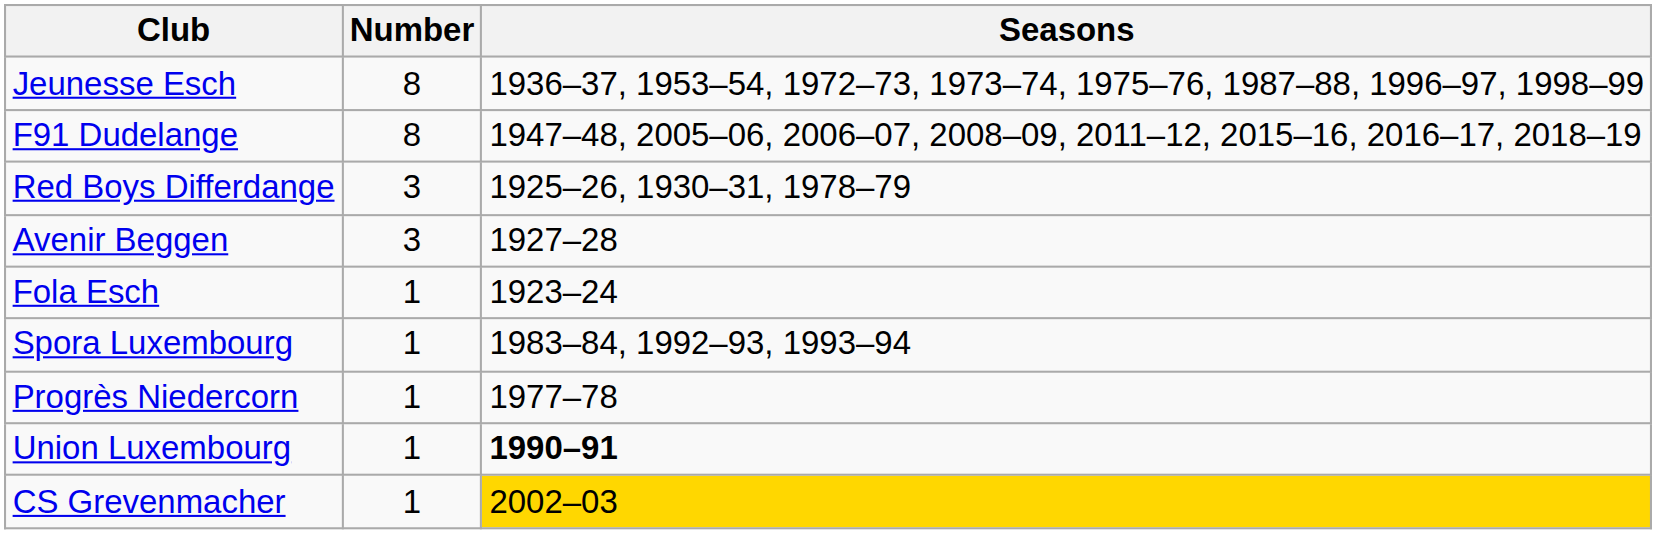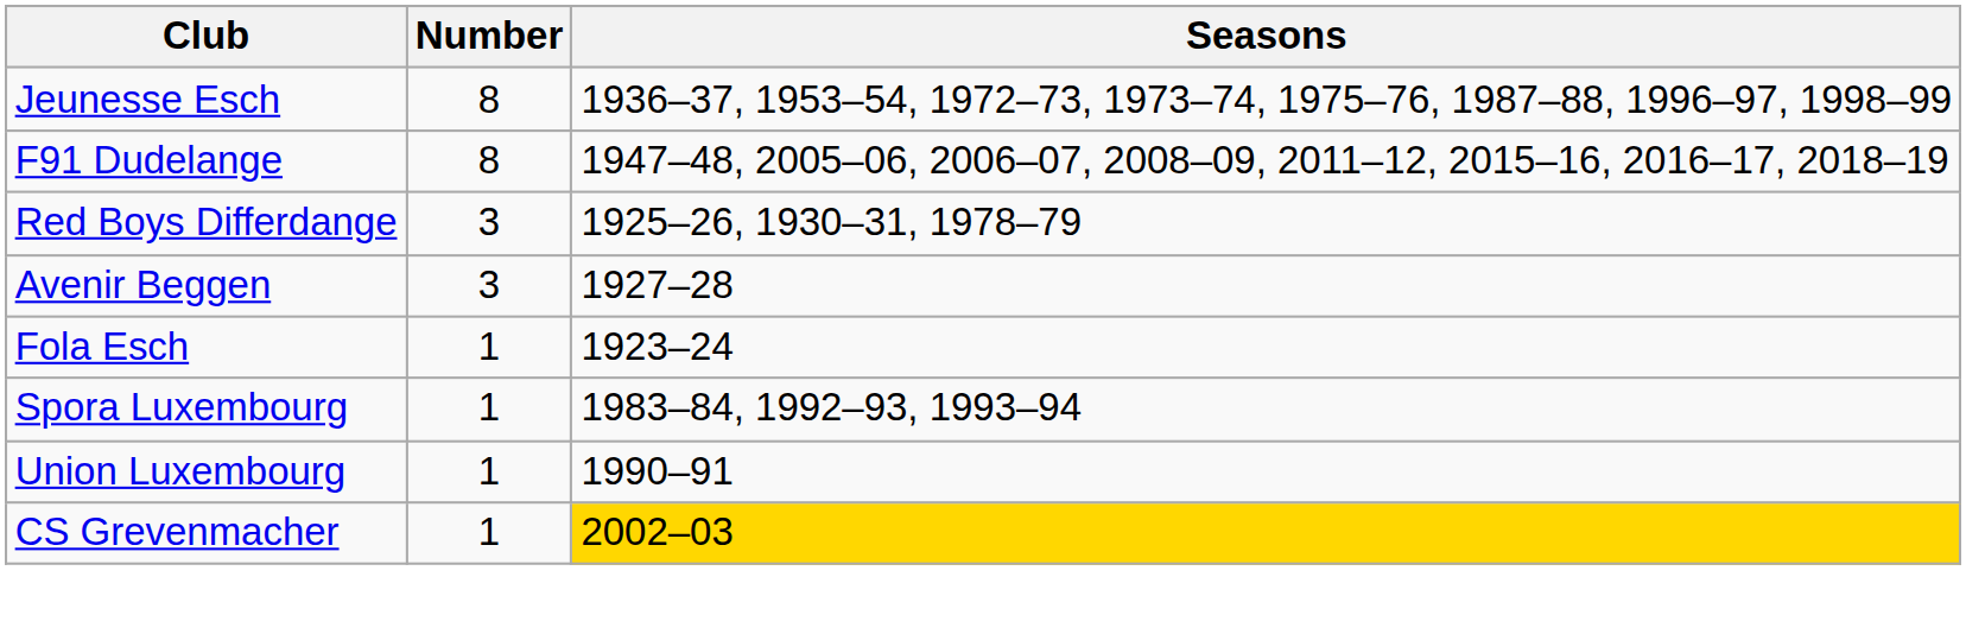- row: Progrès Niedercorn | 1 | 1977–78
Union Luxembourg | Seasons: bold -> normal
